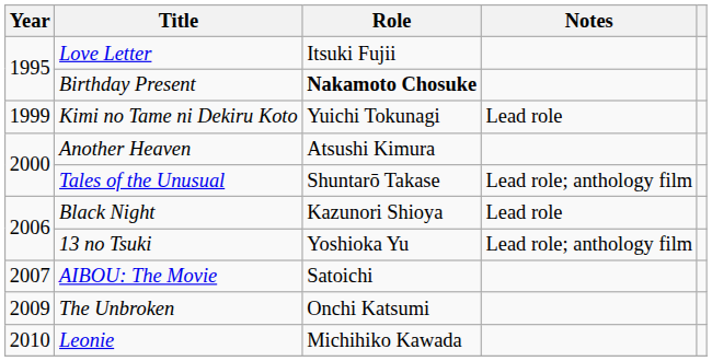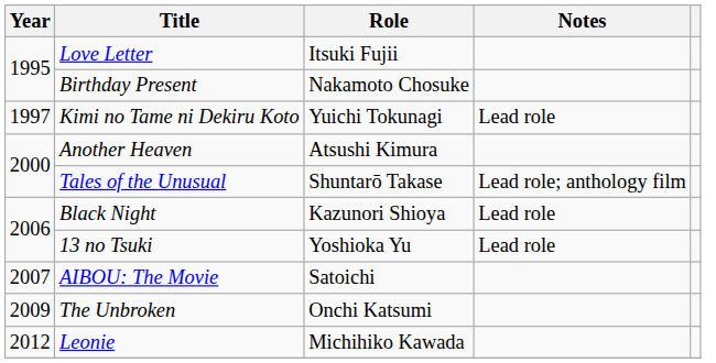Birthday Present | Role: bold -> normal
Kimi no Tame ni Dekiru Koto | Year: 1999 -> 1997
13 no Tsuki | Notes: Lead role; anthology film -> Lead role
Leonie | Year: 2010 -> 2012
